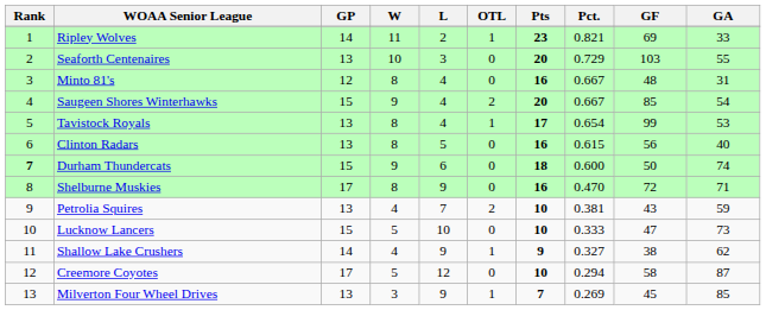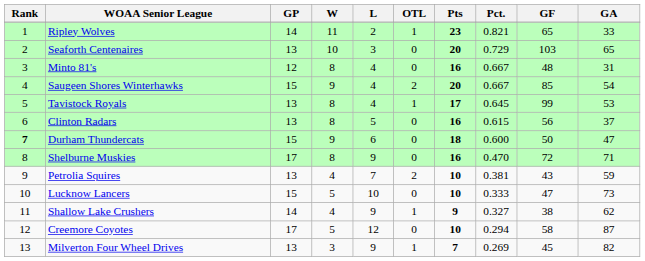Ripley Wolves | GF: 69 -> 65
Seaforth Centenaires | GA: 55 -> 65
Tavistock Royals | Pct.: 0.654 -> 0.645
Clinton Radars | GA: 40 -> 37
Durham Thundercats | GA: 74 -> 47
Milverton Four Wheel Drives | GA: 85 -> 82
